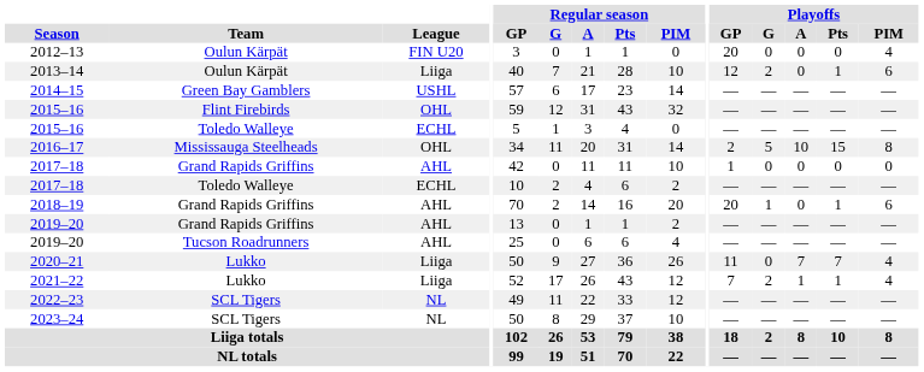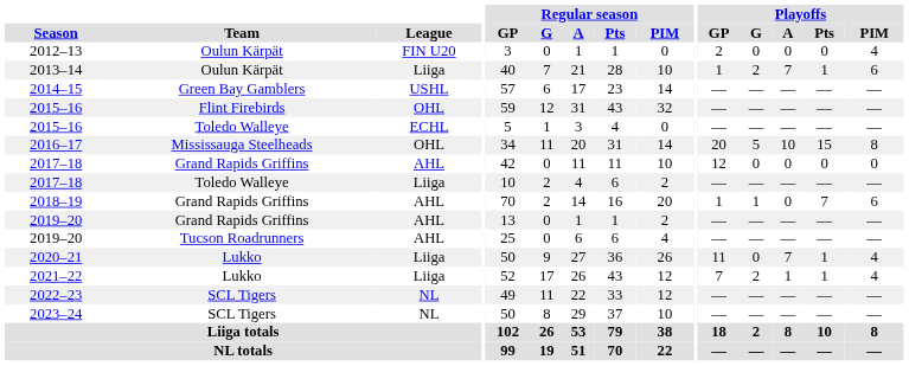2012–13 | Playoffs / GP: 20 -> 2
2013–14 | Playoffs / GP: 12 -> 1
2013–14 | Playoffs / A: 0 -> 7
2016–17 | Playoffs / GP: 2 -> 20
2017–18 / Grand Rapids Griffins | Playoffs / GP: 1 -> 12
2017–18 / Toledo Walleye | League: ECHL -> Liiga
2018–19 | Playoffs / GP: 20 -> 1
2018–19 | Playoffs / Pts: 1 -> 7
2020–21 | Playoffs / Pts: 7 -> 1
